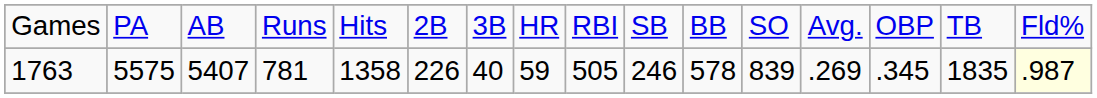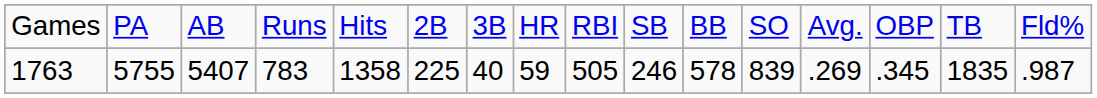1763 | column 2: 5575 -> 5755
1763 | column 4: 781 -> 783
1763 | column 6: 226 -> 225
1763 | column 16: lightyellow background -> no background
